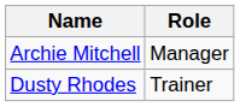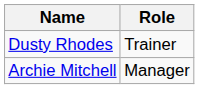rows swapped: Archie Mitchell <-> Dusty Rhodes
